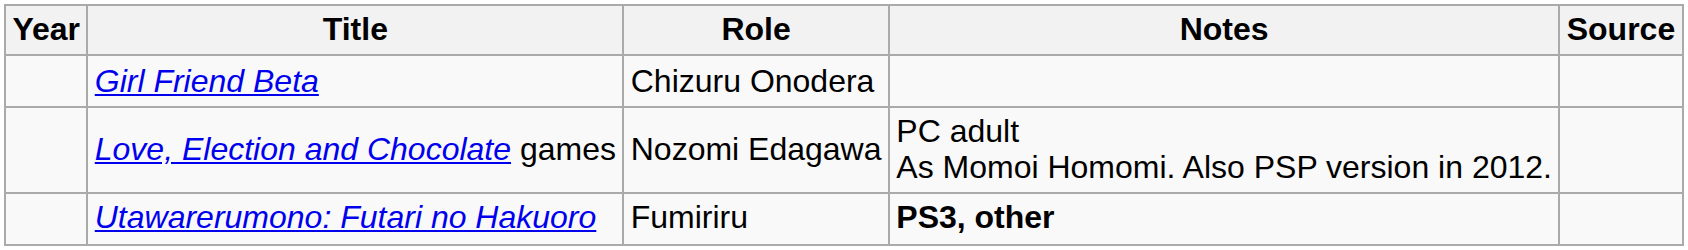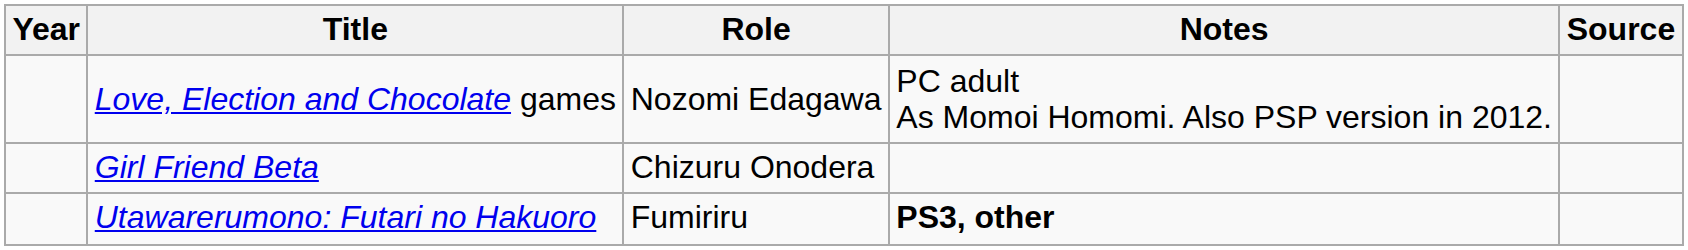rows swapped: Love, Election and Chocolate games <-> Girl Friend Beta
